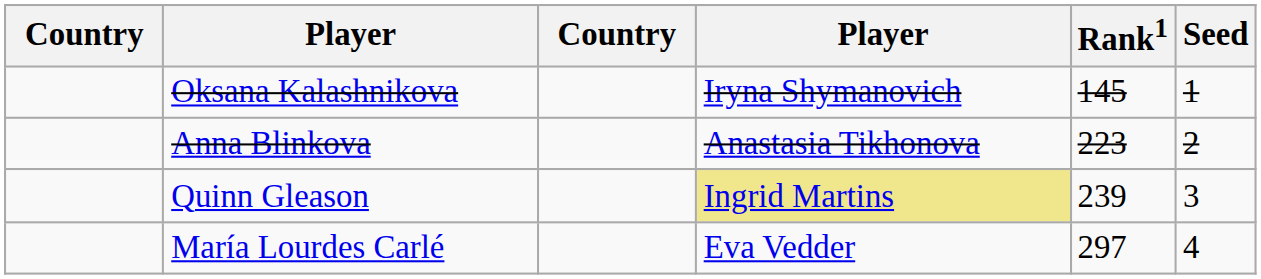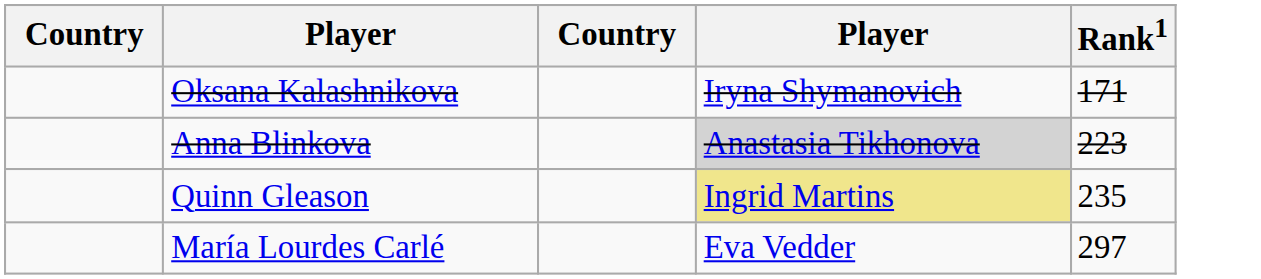- column: Seed | 1 | 2 | 3 | 4
Oksana Kalashnikova | Rank1: 145 -> 171
Anna Blinkova | column 4: no background -> lightgrey background
Quinn Gleason | Rank1: 239 -> 235
